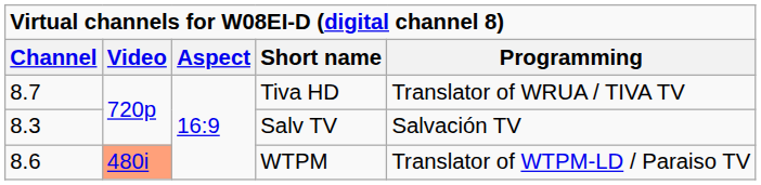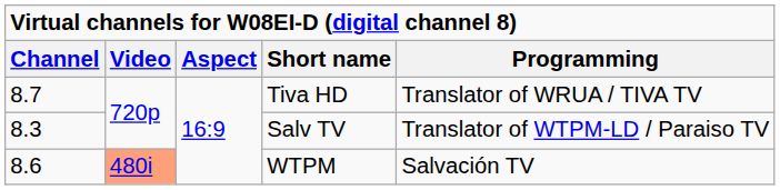Salv TV | Programming: Salvación TV -> Translator of WTPM-LD / Paraiso TV
WTPM | Programming: Translator of WTPM-LD / Paraiso TV -> Salvación TV
